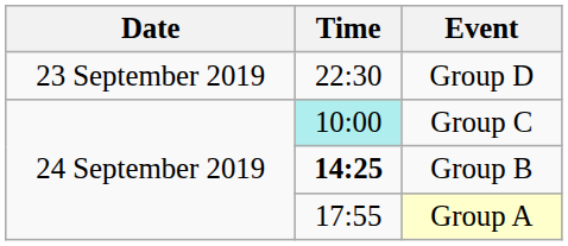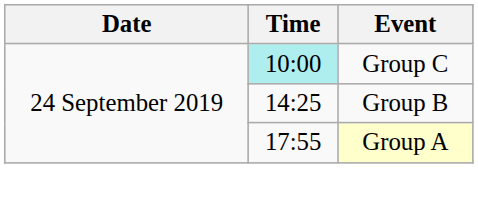- row: 23 September 2019 | 22:30 | Group D
Group B | Time: bold -> normal
